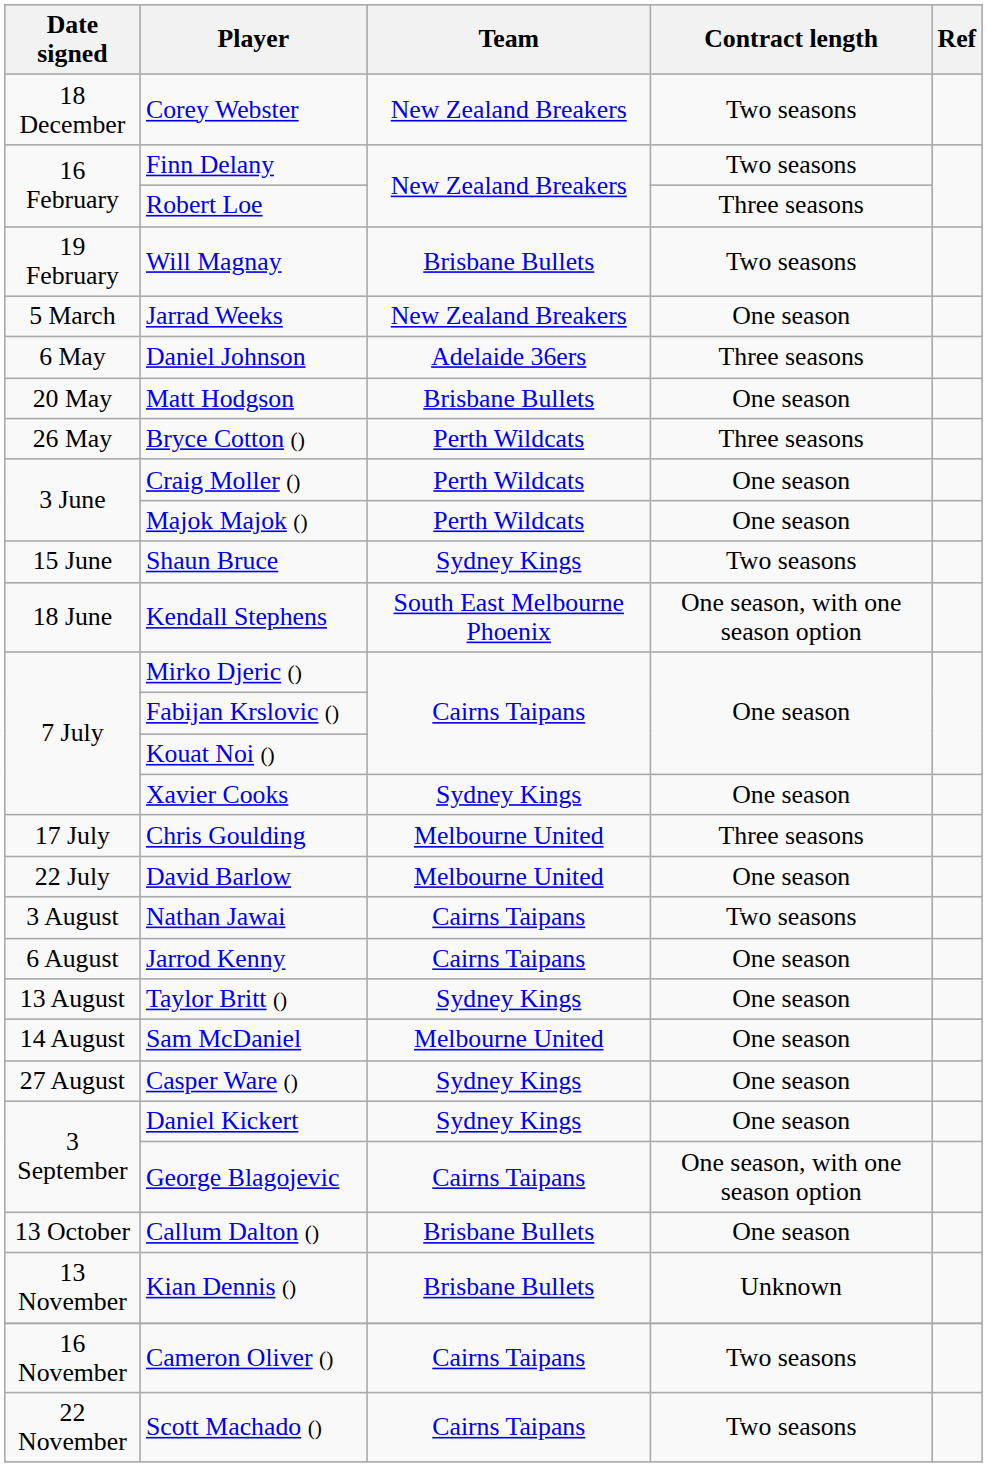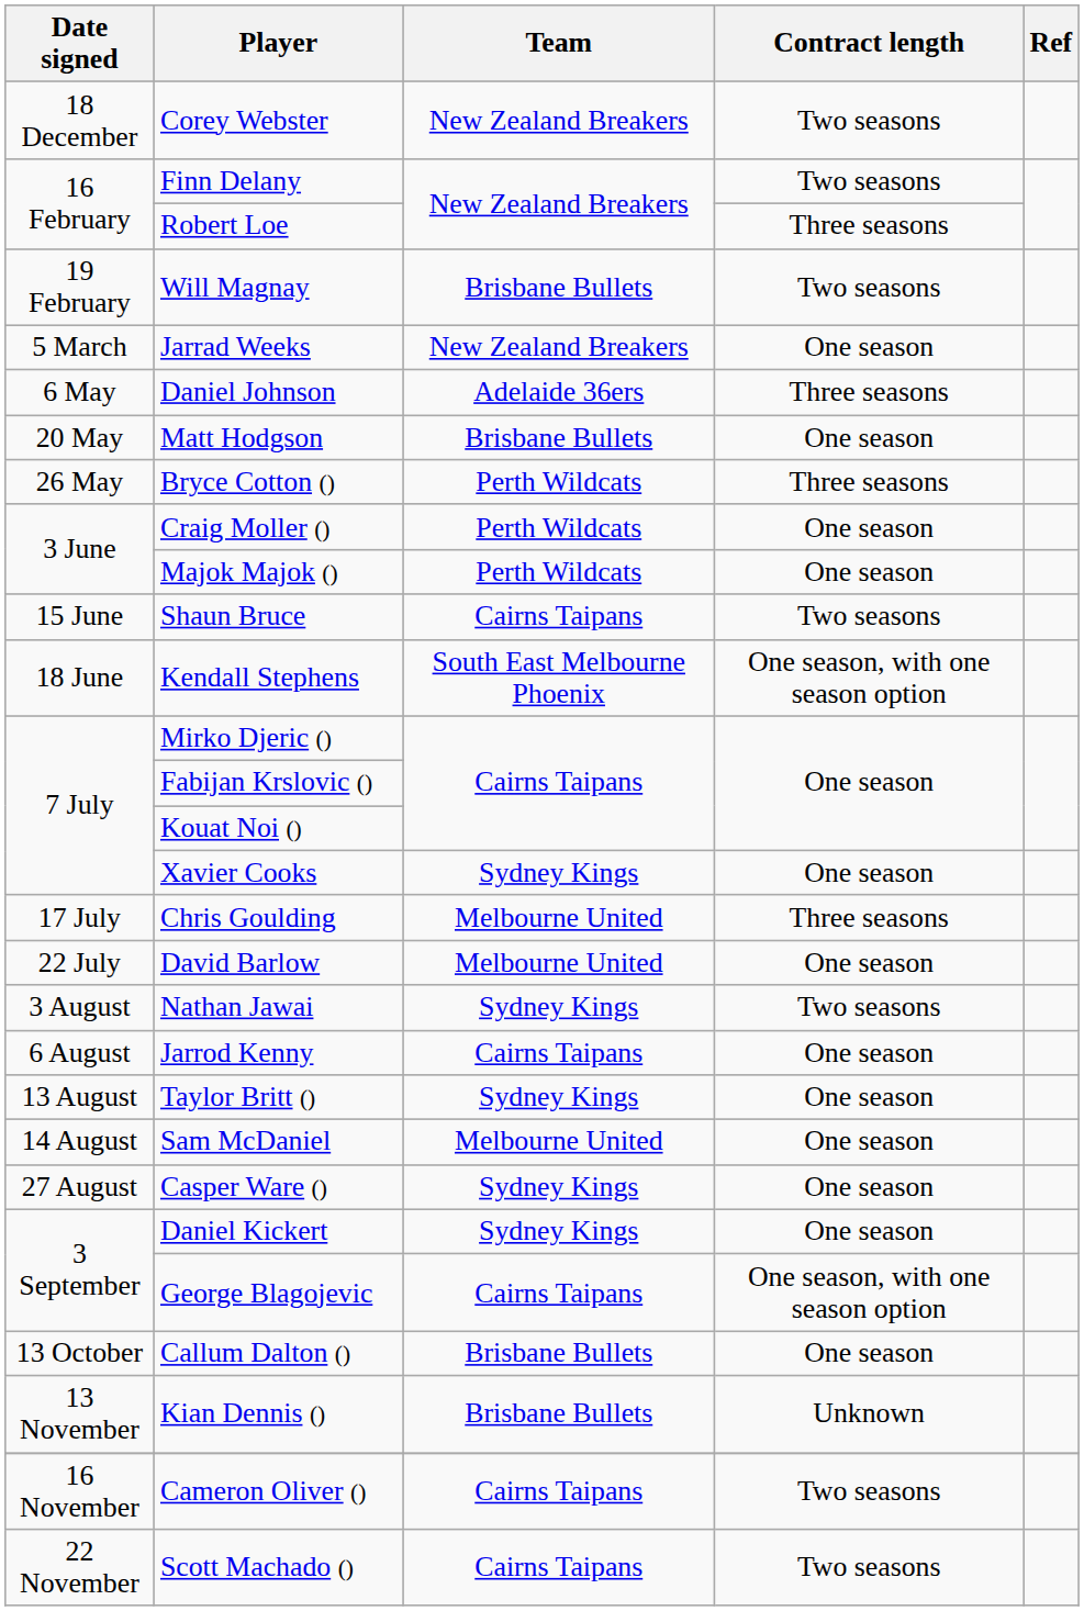Shaun Bruce | Team: Sydney Kings -> Cairns Taipans
Nathan Jawai | Team: Cairns Taipans -> Sydney Kings
